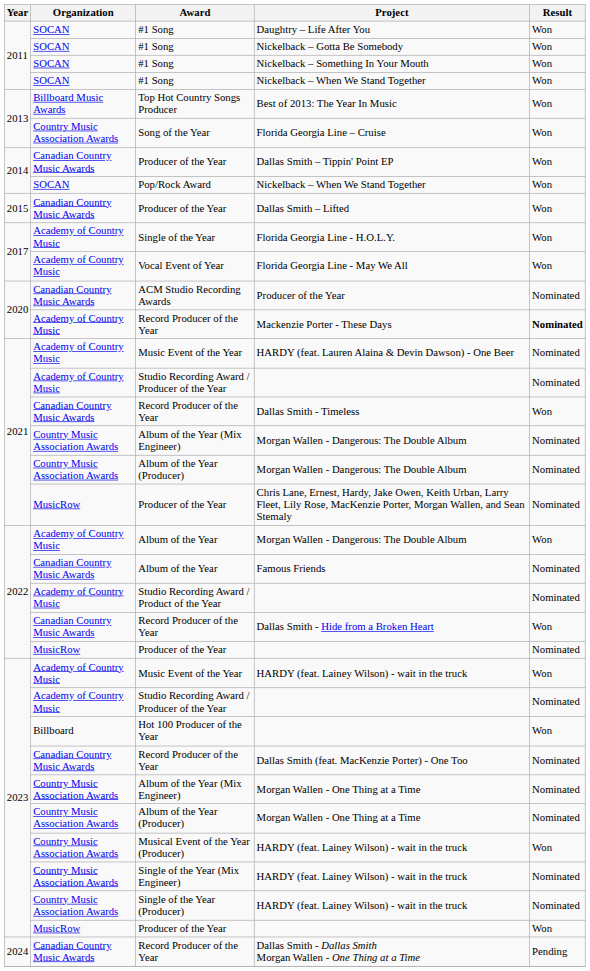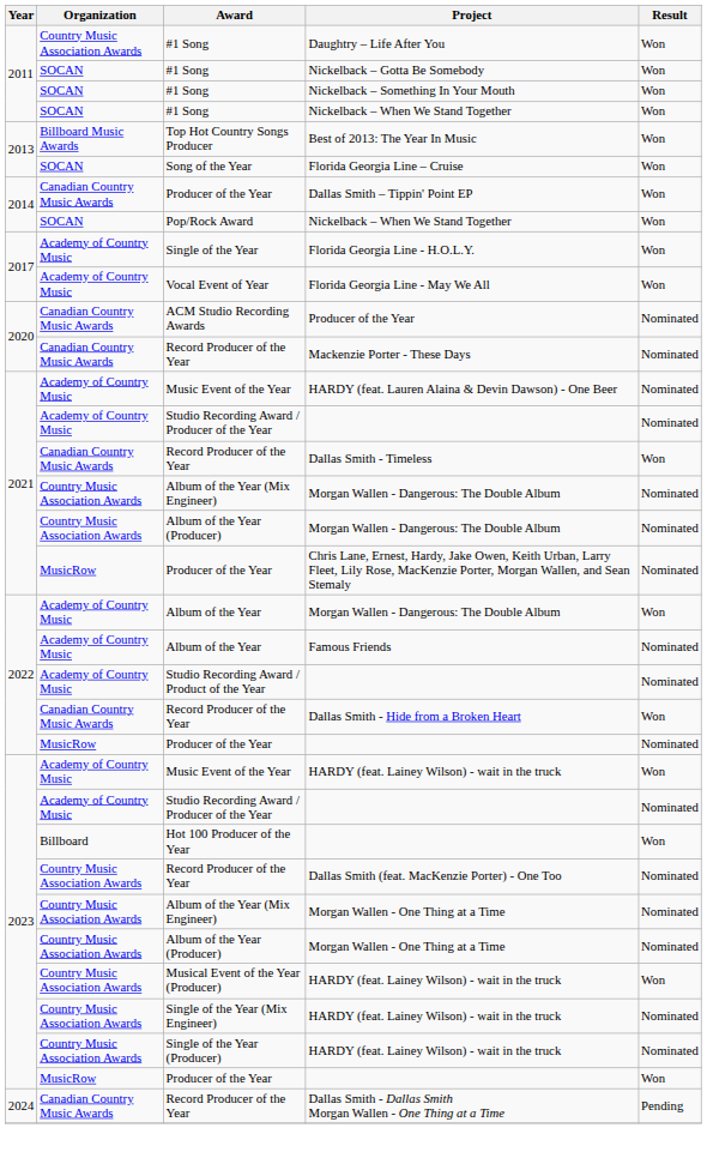Daughtry – Life After You | Organization: SOCAN -> Country Music Association Awards
Florida Georgia Line – Cruise | Organization: Country Music Association Awards -> SOCAN
- row: 2015 | Canadian Country Music Awards | Producer of the Year | Dallas Smith – Lifted | Won
Mackenzie Porter - These Days | Organization: Academy of Country Music -> Canadian Country Music Awards
Mackenzie Porter - These Days | Result: bold -> normal
Famous Friends | Organization: Canadian Country Music Awards -> Academy of Country Music
Dallas Smith (feat. MacKenzie Porter) - One Too | Organization: Canadian Country Music Awards -> Country Music Association Awards
